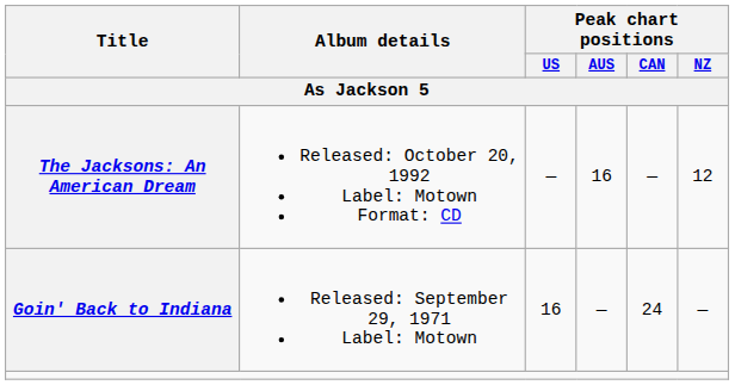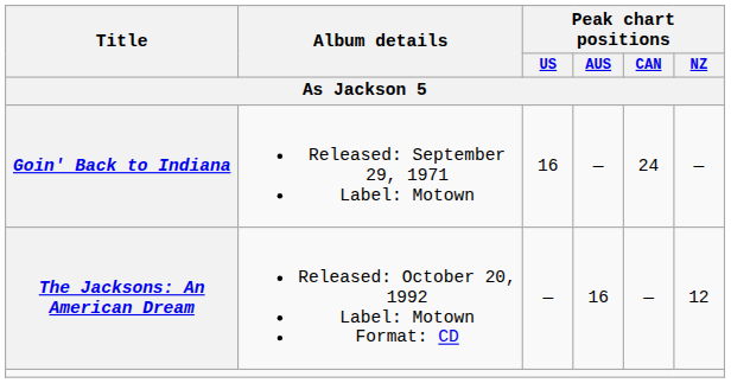rows swapped: Goin' Back to Indiana <-> The Jacksons: An American Dream
